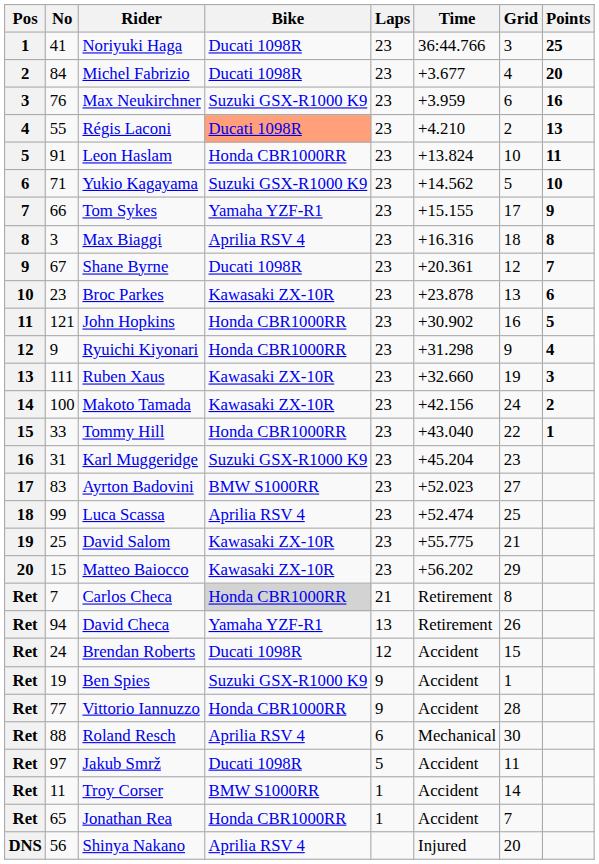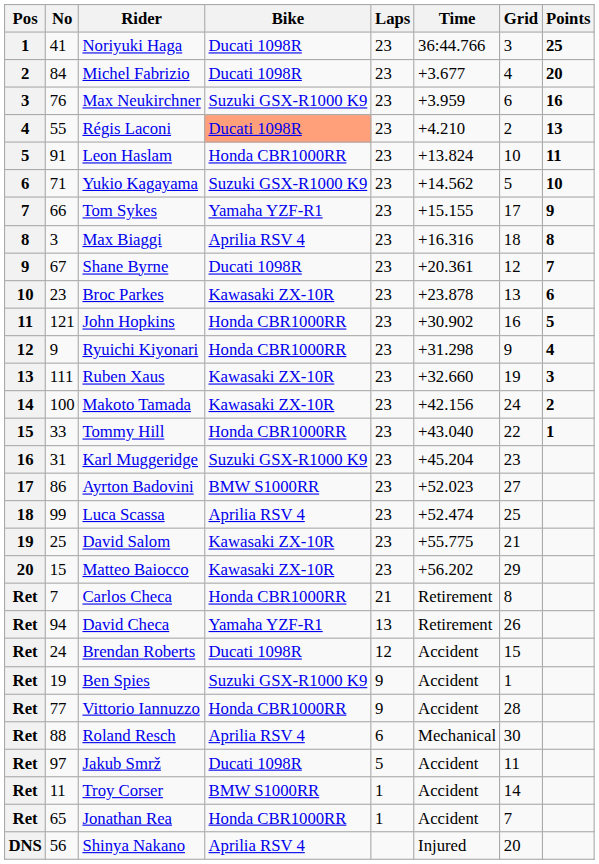Ayrton Badovini | No: 83 -> 86
Carlos Checa | Bike: lightgrey background -> no background
